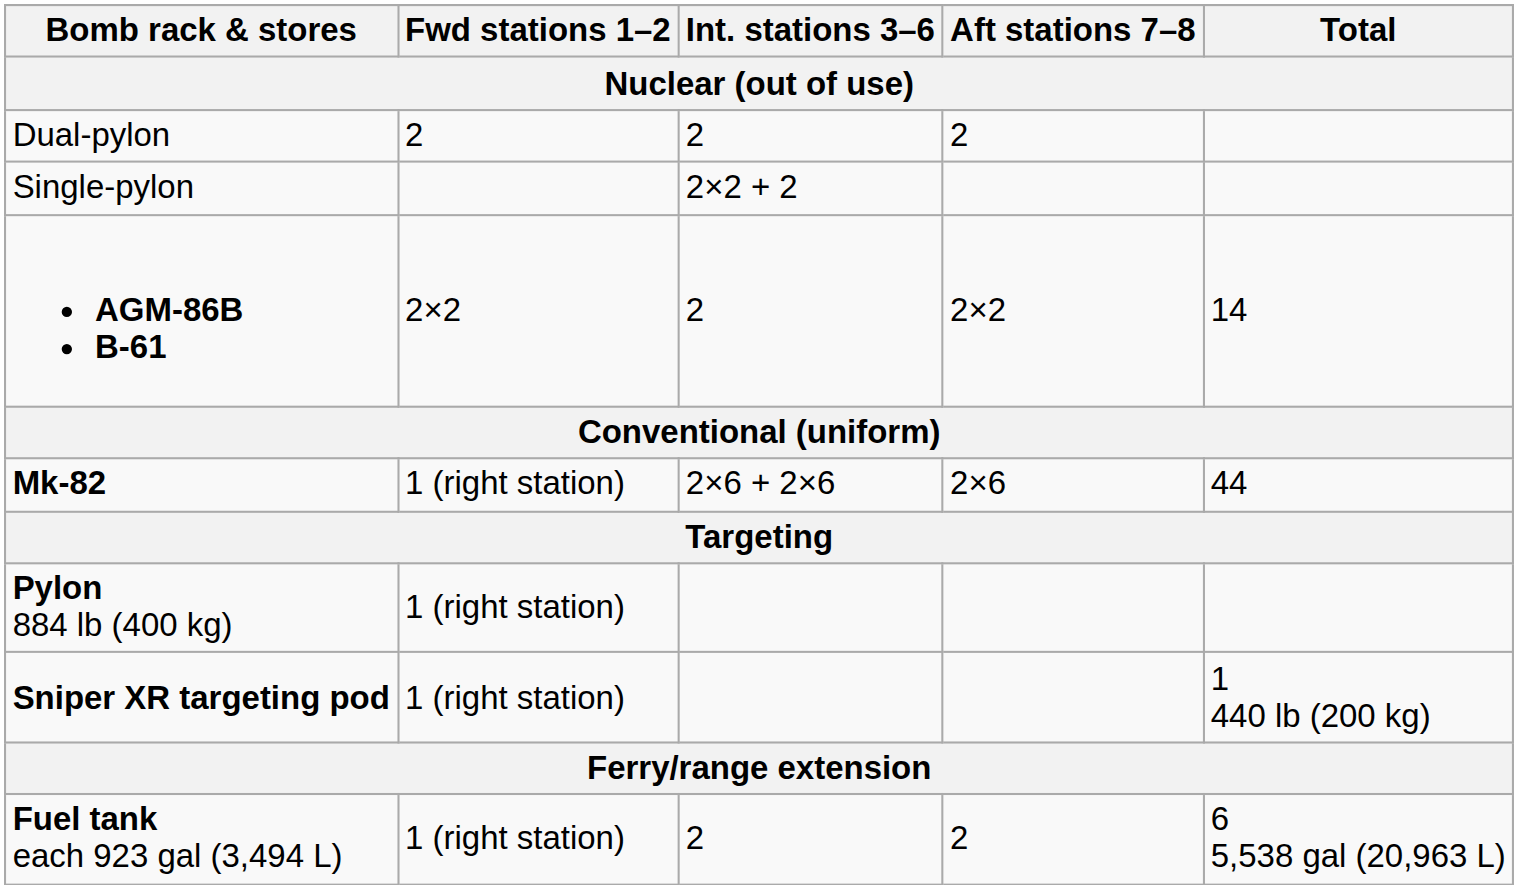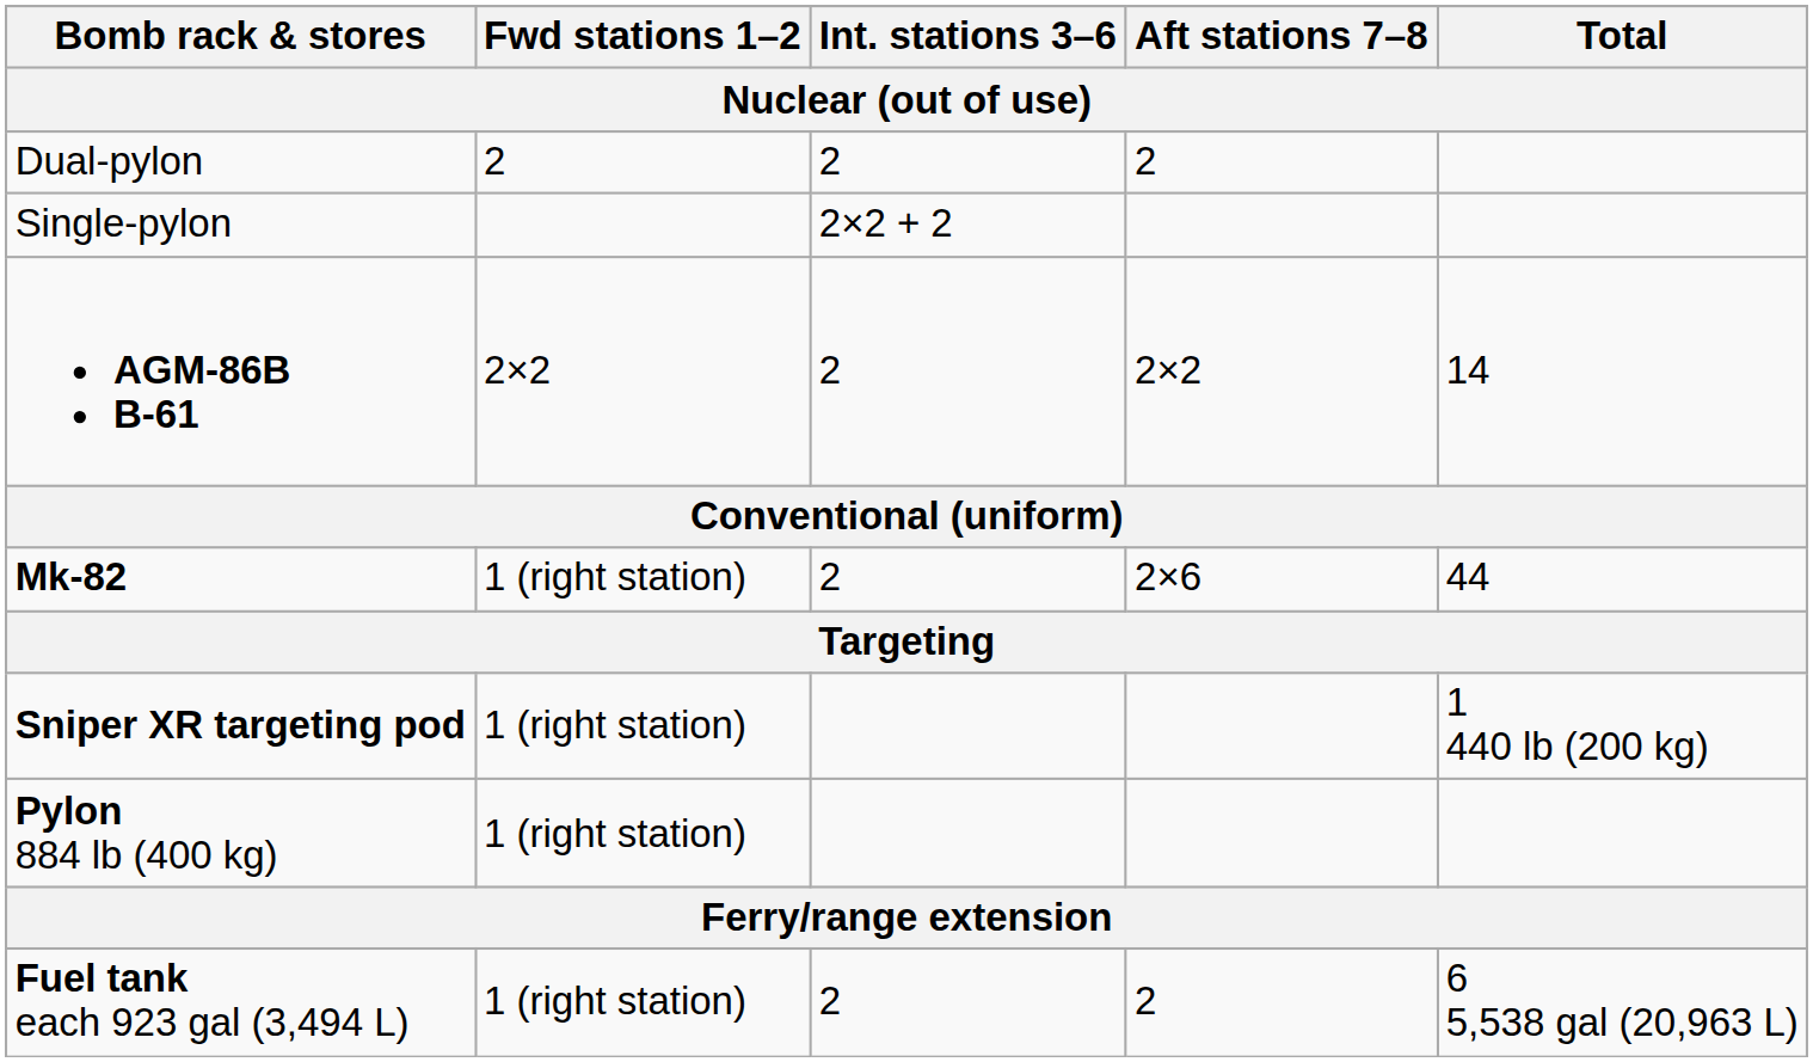Mk-82 | Int. stations 3–6: 2×6 + 2×6 -> 2
rows swapped: Pylon 884 lb (400 kg) <-> Sniper XR targeting pod
